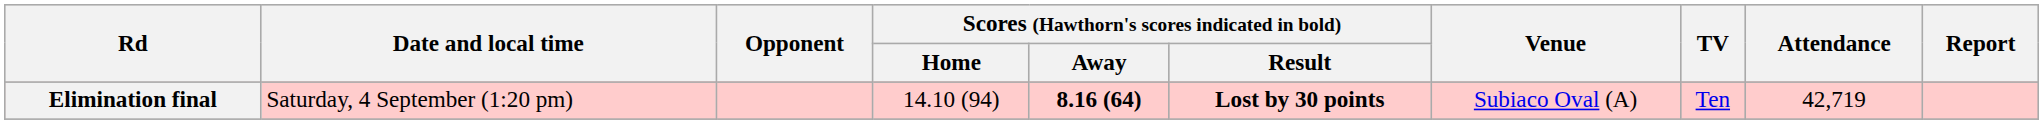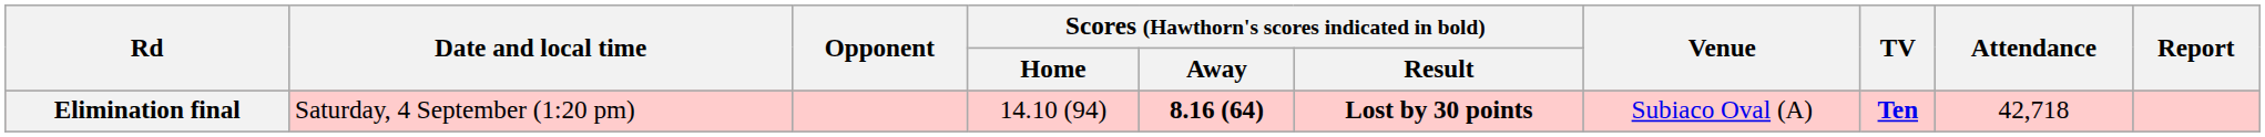Elimination final | TV: normal -> bold
Elimination final | Attendance: 42,719 -> 42,718
